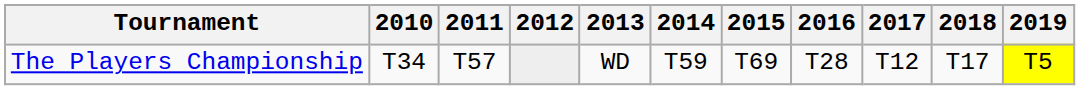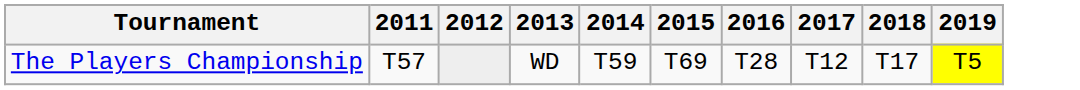- column: 2010 | T34
